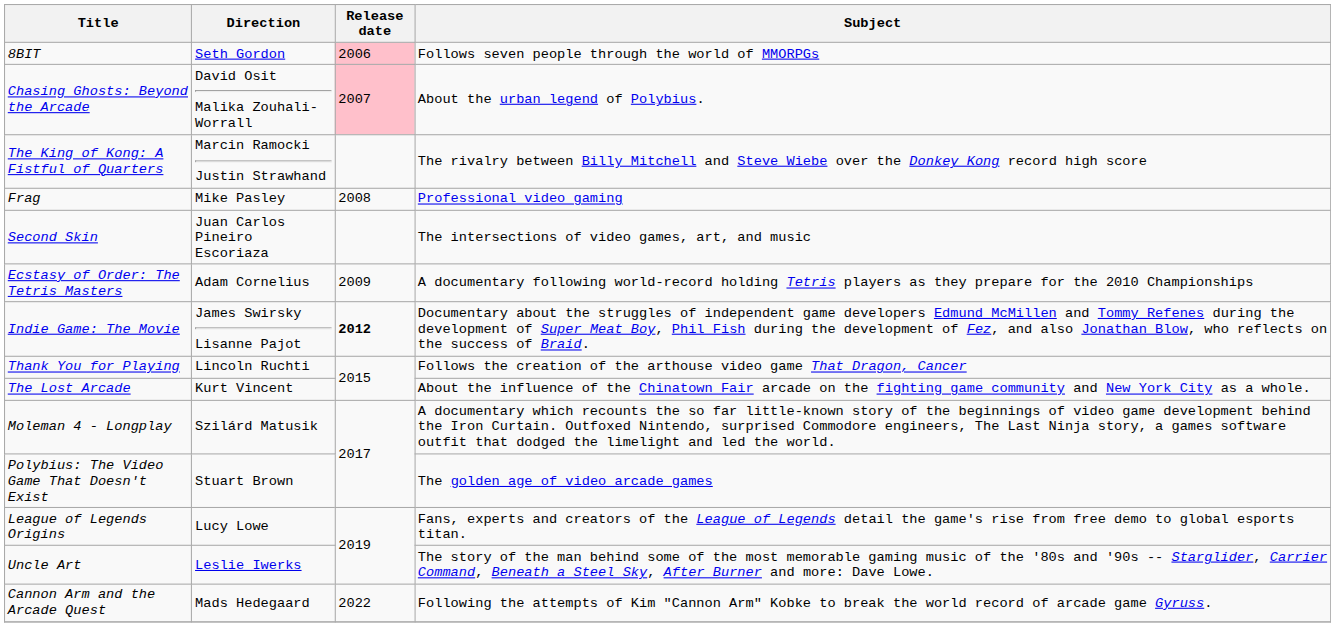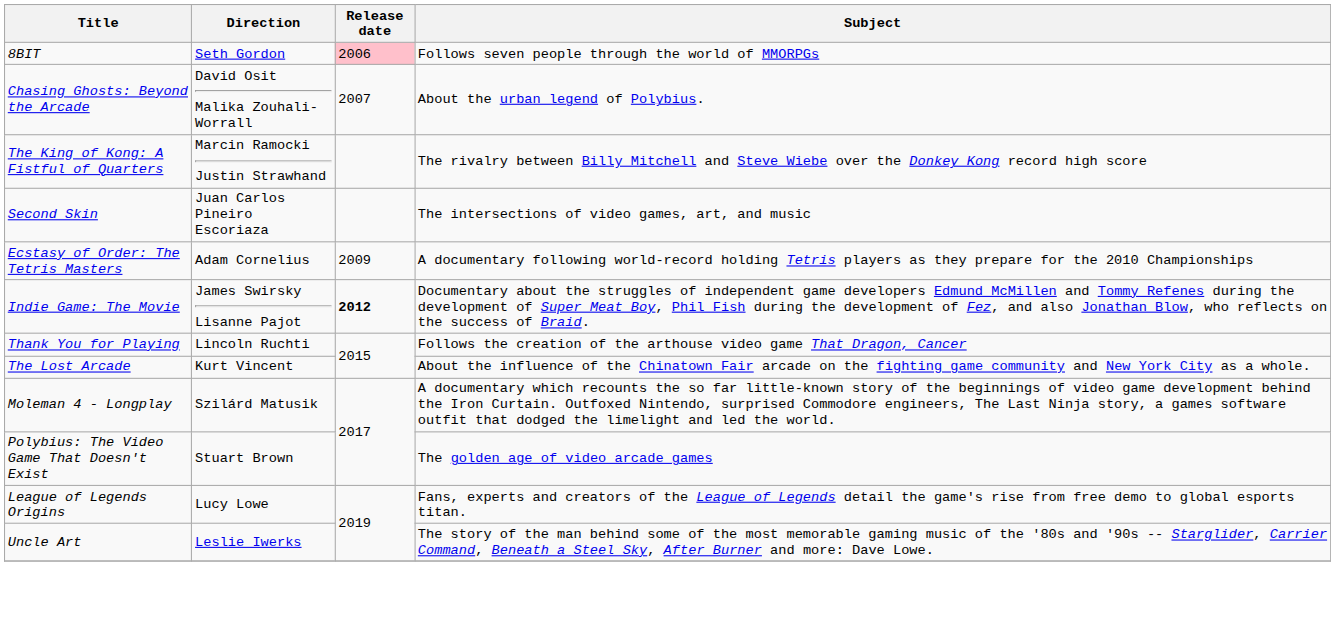Chasing Ghosts: Beyond the Arcade | Release date: pink background -> no background
- row: Frag | Mike Pasley | 2008 | Professional video gaming
- row: Cannon Arm and the Arcade Quest | Mads Hedegaard | 2022 | Following the attempts of Kim "Cannon Arm" Kobke to break the world record of arcade game Gyruss.
